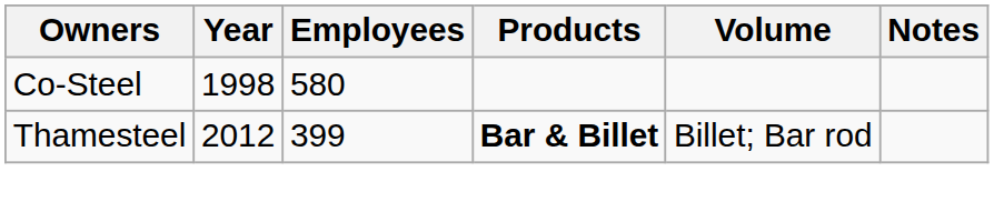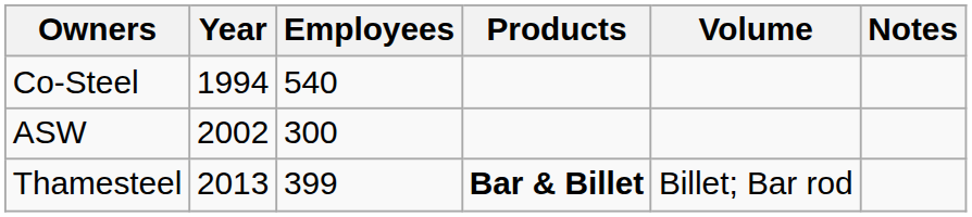Co-Steel | Year: 1998 -> 1994
Co-Steel | Employees: 580 -> 540
+ row: ASW | 2002 | 300
Thamesteel | Year: 2012 -> 2013
